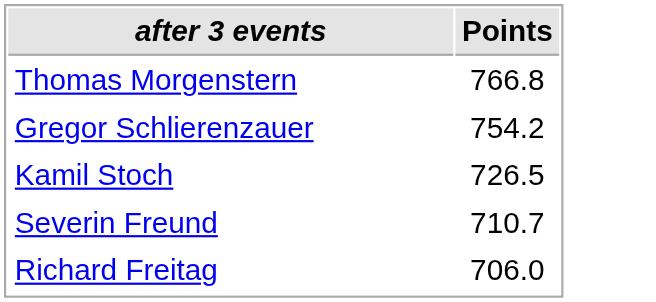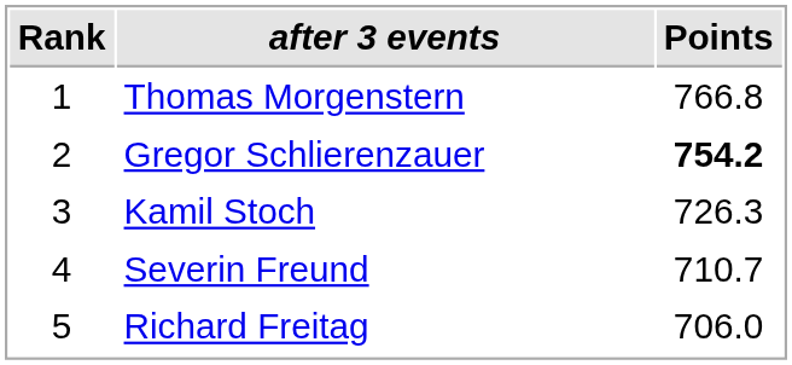+ column: Rank | 1 | 2 | 3 | 4 | 5
Gregor Schlierenzauer | Points: normal -> bold
Kamil Stoch | Points: 726.5 -> 726.3
